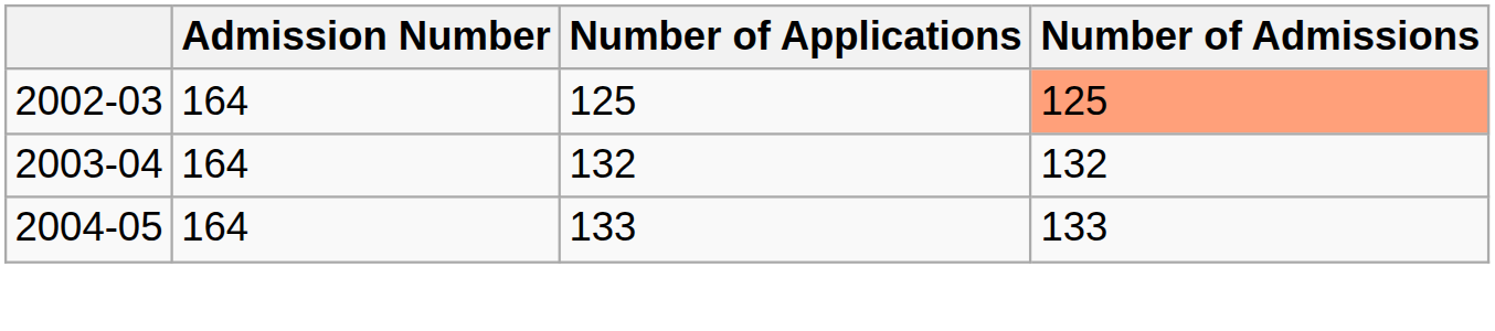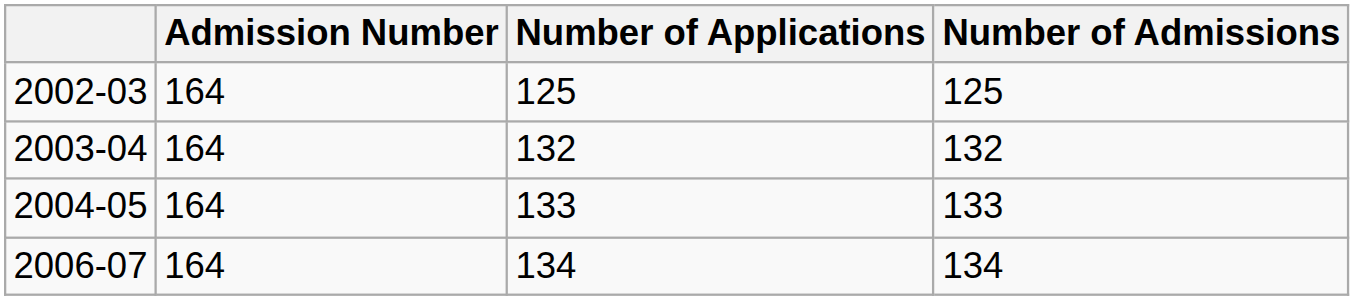2002-03 | Number of Admissions: lightsalmon background -> no background
+ row: 2006-07 | 164 | 134 | 134
